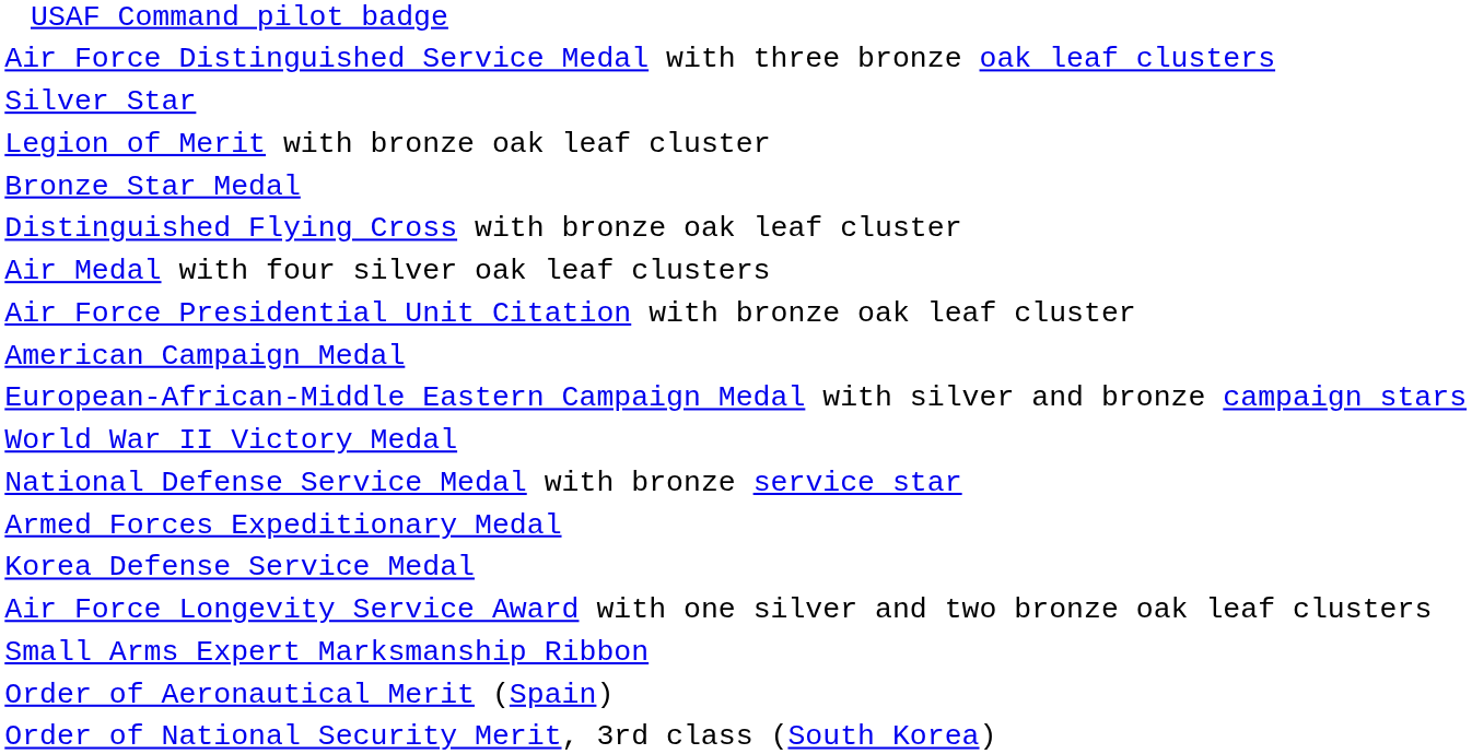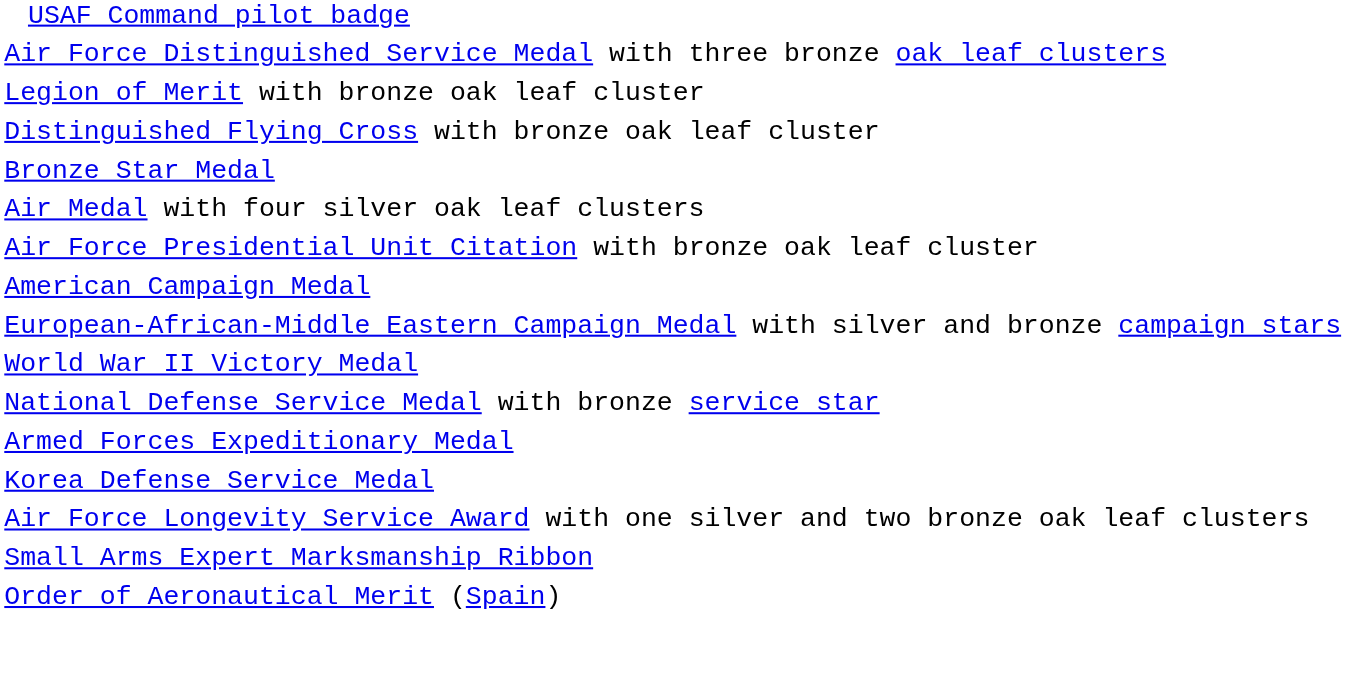- row: Silver Star
rows swapped: Distinguished Flying Cross with bronze oak leaf cluster <-> Bronze Star Medal
- row: Order of National Security Merit, 3rd class (South Korea)
